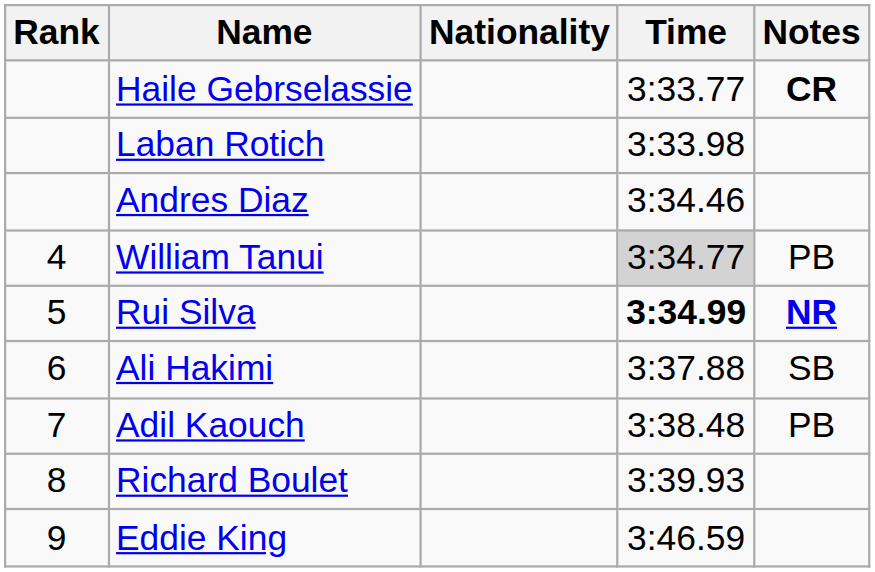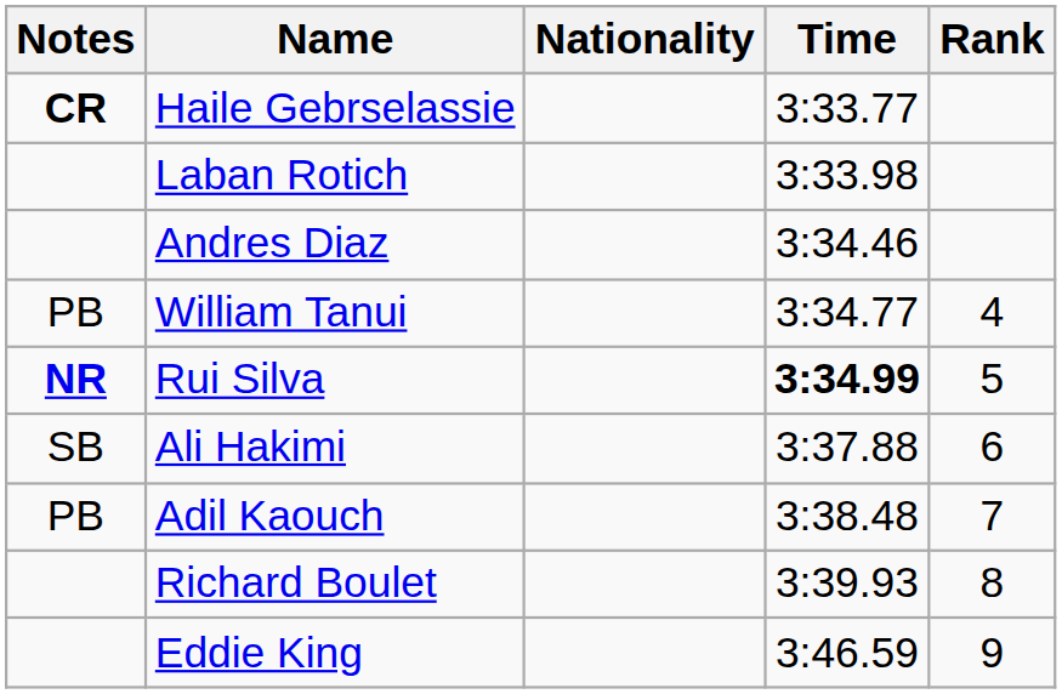columns swapped: Rank <-> Notes
William Tanui | Time: lightgrey background -> no background
